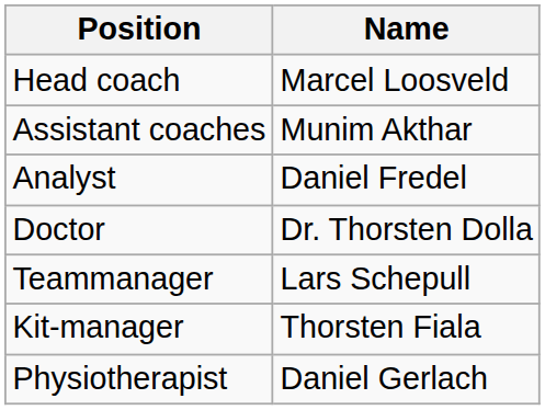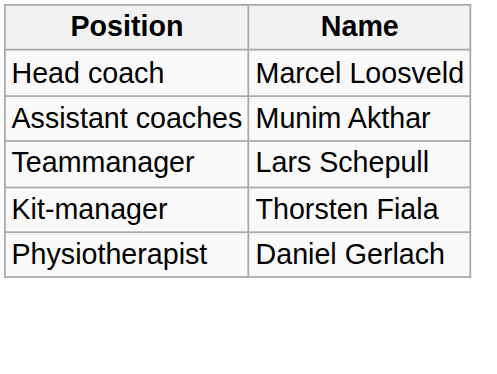- row: Analyst | Daniel Fredel
- row: Doctor | Dr. Thorsten Dolla
